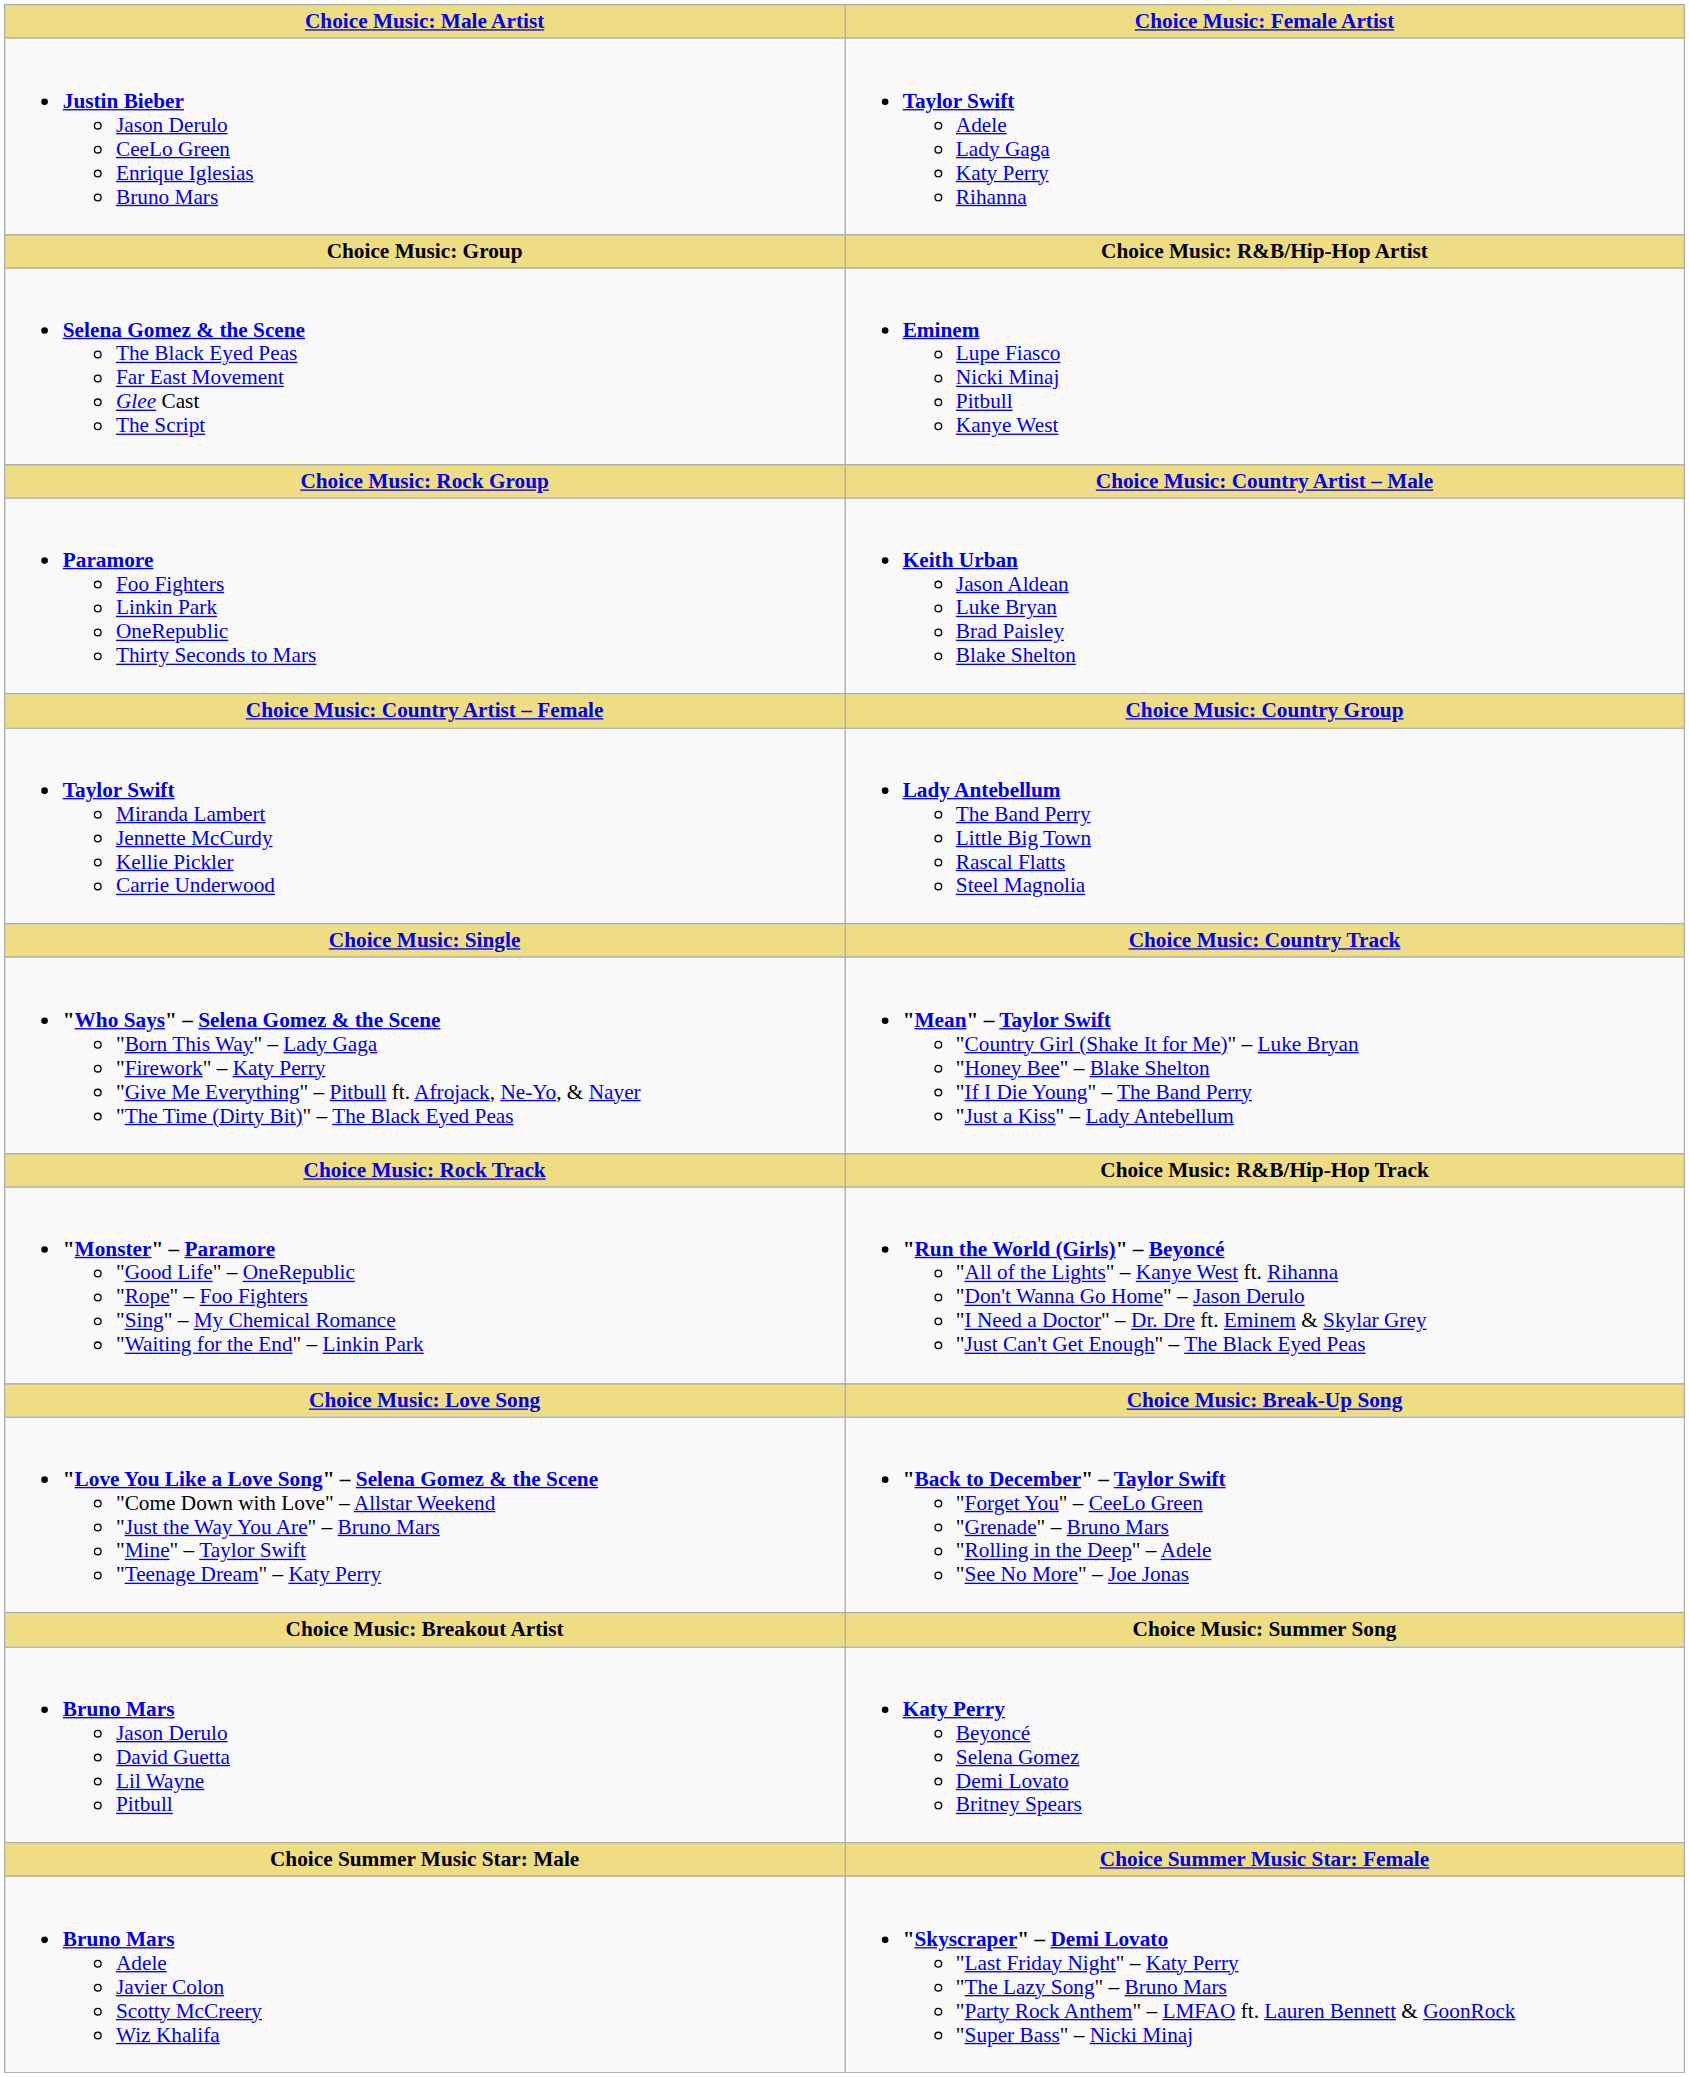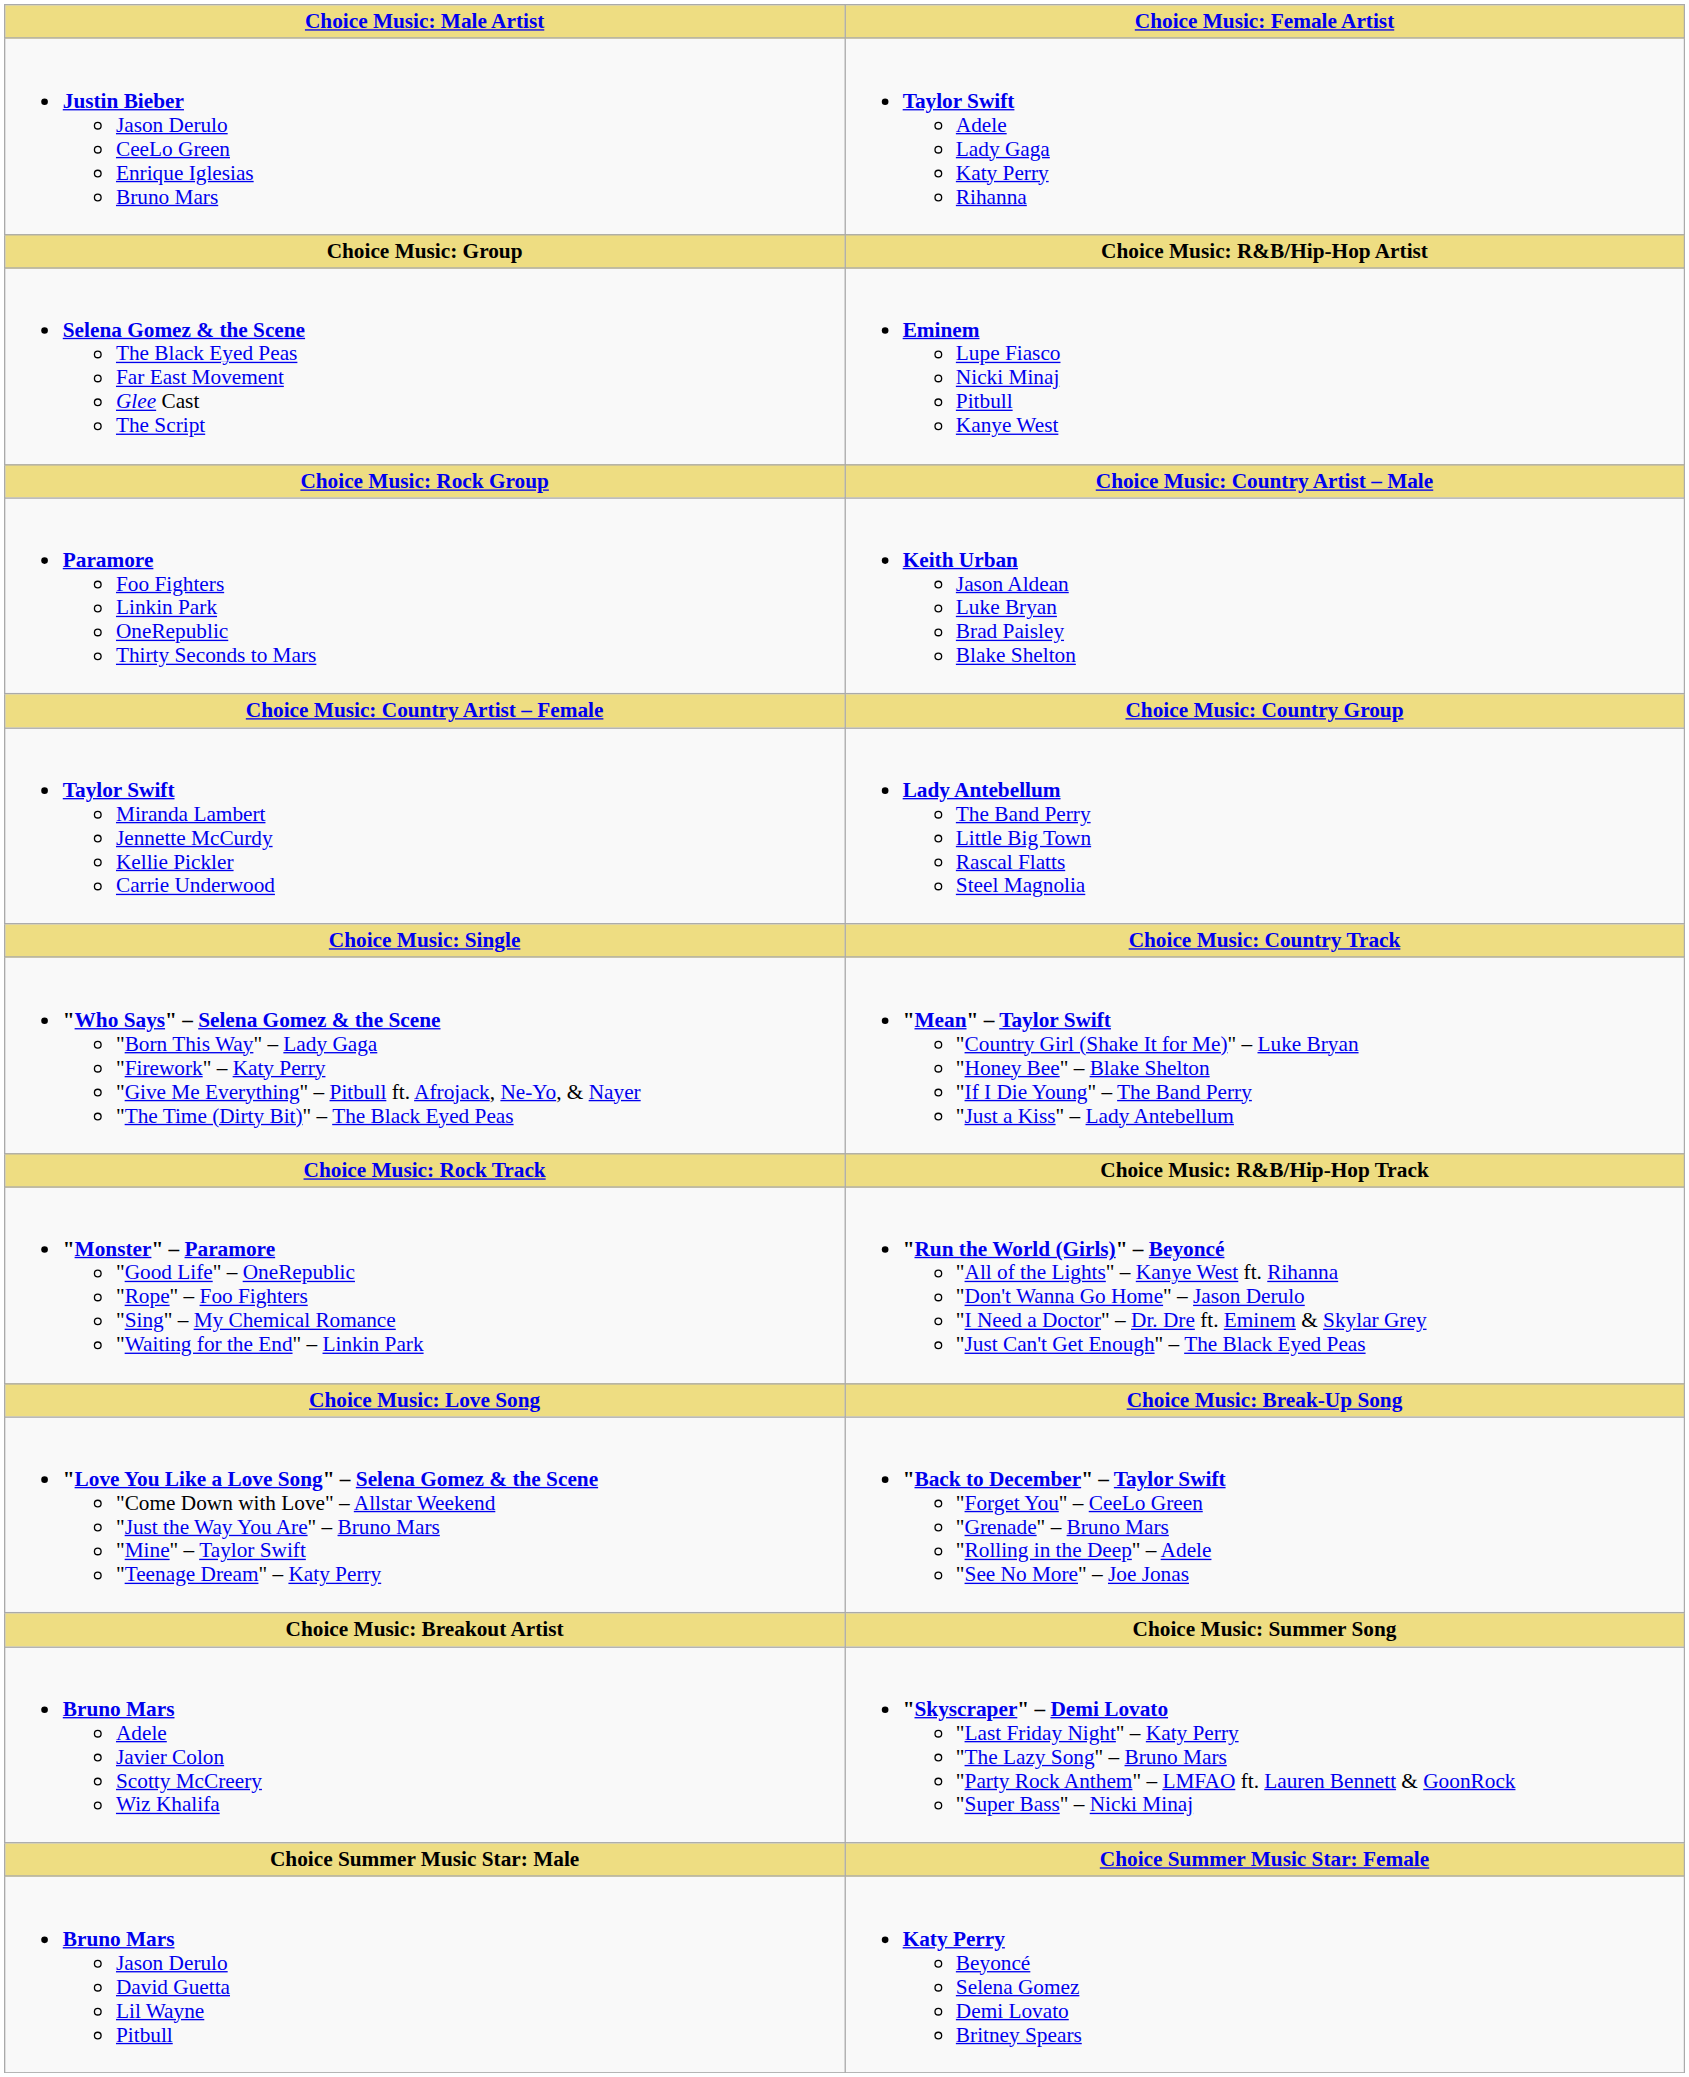rows swapped: Bruno Mars Adele Javier Colon Scotty McCreery Wiz Khalifa <-> Bruno Mars Jason Derulo David Guetta Lil Wayne Pitbull
